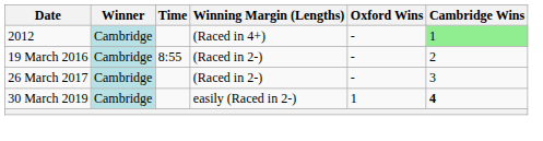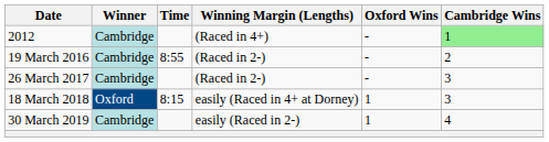+ row: 18 March 2018 | Oxford | 8:15 | easily (Raced in 4+ at Dorney) | 1 | 3
30 March 2019 | Cambridge Wins: bold -> normal
